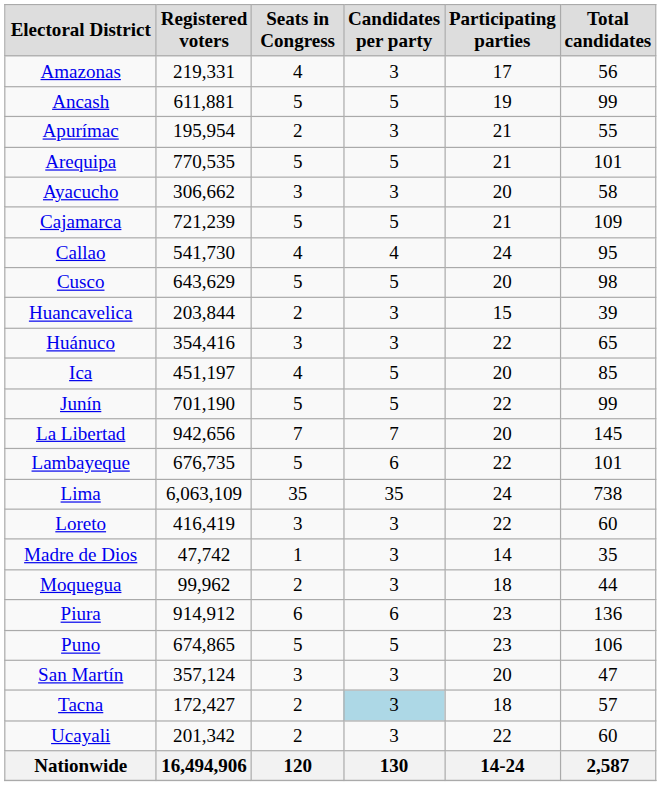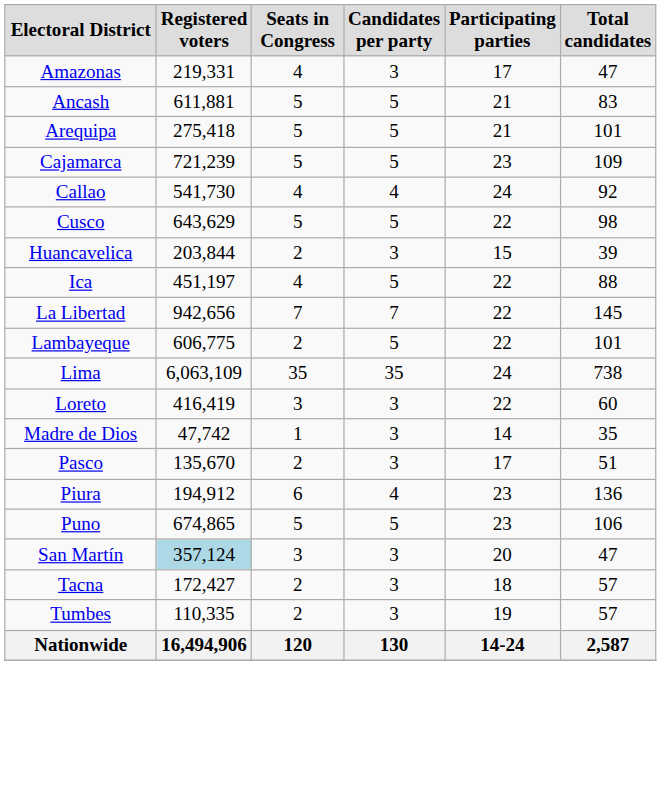Amazonas | Total candidates: 56 -> 47
Ancash | Participating parties: 19 -> 21
Ancash | Total candidates: 99 -> 83
- row: Apurímac | 195,954 | 2 | 3 | 21 | 55
Arequipa | Registered voters: 770,535 -> 275,418
- row: Ayacucho | 306,662 | 3 | 3 | 20 | 58
Cajamarca | Participating parties: 21 -> 23
Callao | Total candidates: 95 -> 92
Cusco | Participating parties: 20 -> 22
- row: Huánuco | 354,416 | 3 | 3 | 22 | 65
Ica | Participating parties: 20 -> 22
Ica | Total candidates: 85 -> 88
- row: Junín | 701,190 | 5 | 5 | 22 | 99
La Libertad | Participating parties: 20 -> 22
Lambayeque | Registered voters: 676,735 -> 606,775
Lambayeque | Seats in Congress: 5 -> 2
Lambayeque | Candidates per party: 6 -> 5
- row: Moquegua | 99,962 | 2 | 3 | 18 | 44
+ row: Pasco | 135,670 | 2 | 3 | 17 | 51
Piura | Registered voters: 914,912 -> 194,912
Piura | Candidates per party: 6 -> 4
San Martín | Registered voters: no background -> lightblue background
Tacna | Candidates per party: lightblue background -> no background
+ row: Tumbes | 110,335 | 2 | 3 | 19 | 57
- row: Ucayali | 201,342 | 2 | 3 | 22 | 60
